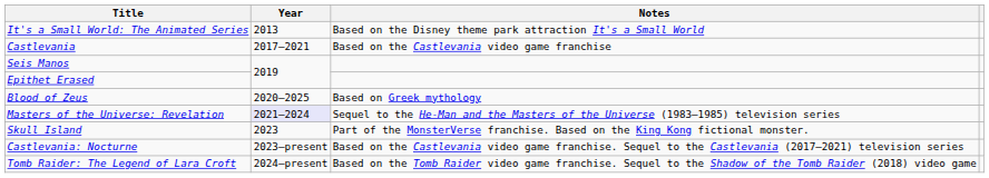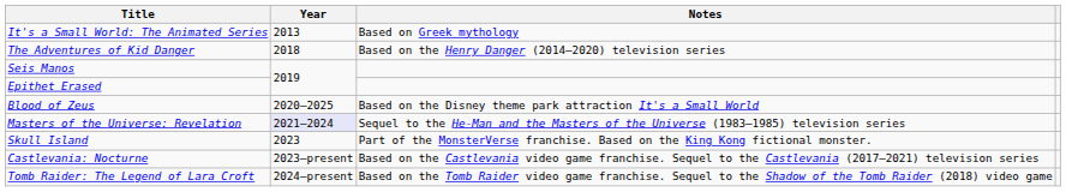It's a Small World: The Animated Series | Notes: Based on the Disney theme park attraction It's a Small World -> Based on Greek mythology
- row: Castlevania | 2017–2021 | Based on the Castlevania video game franchise
+ row: The Adventures of Kid Danger | 2018 | Based on the Henry Danger (2014–2020) television series
Blood of Zeus | Notes: Based on Greek mythology -> Based on the Disney theme park attraction It's a Small World
